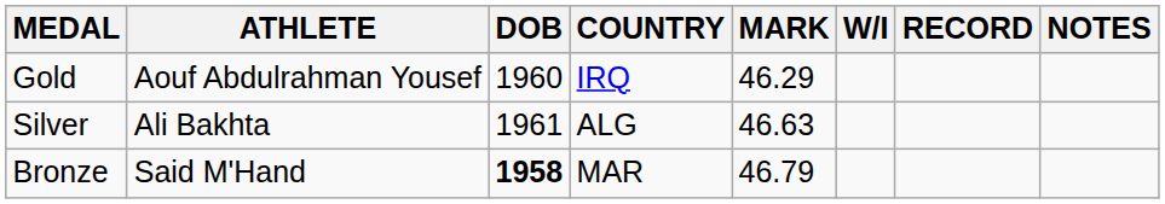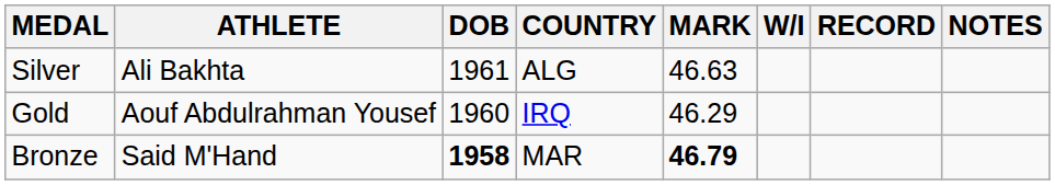rows swapped: Gold <-> Silver
Bronze | MARK: normal -> bold
